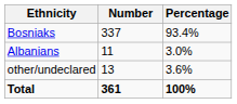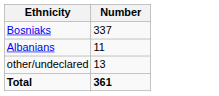- column: Percentage | 93.4% | 3.0% | 3.6% | 100%
